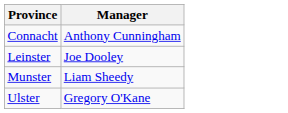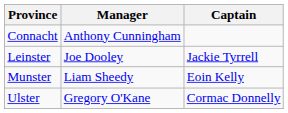+ column: Captain | Jackie Tyrrell | Eoin Kelly | Cormac Donnelly
